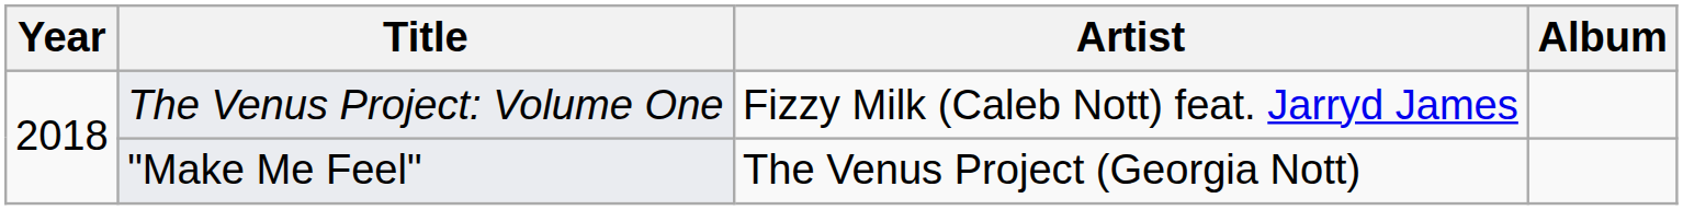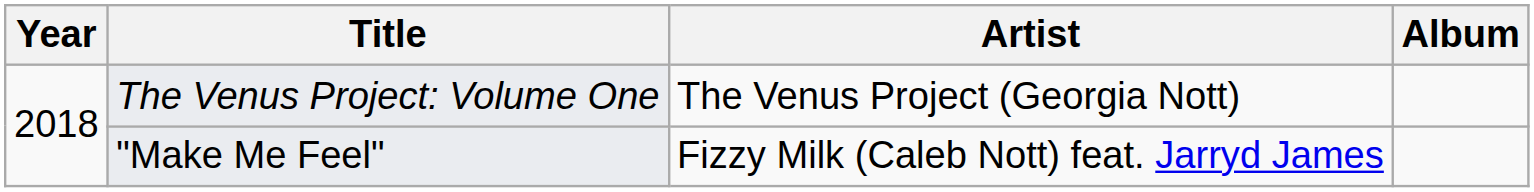The Venus Project: Volume One | Artist: Fizzy Milk (Caleb Nott) feat. Jarryd James -> The Venus Project (Georgia Nott)
"Make Me Feel" | Artist: The Venus Project (Georgia Nott) -> Fizzy Milk (Caleb Nott) feat. Jarryd James
